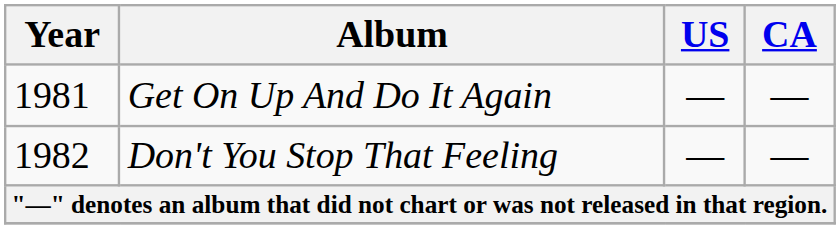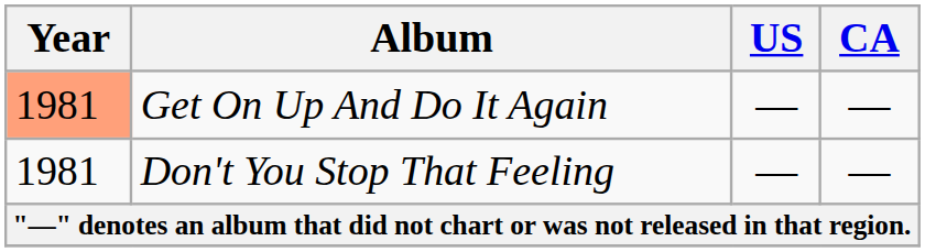Get On Up And Do It Again | Year: no background -> lightsalmon background
Don't You Stop That Feeling | Year: 1982 -> 1981
